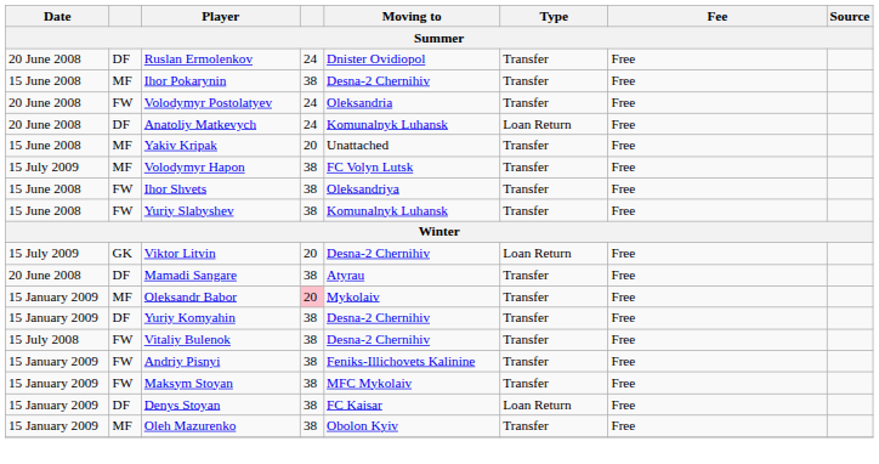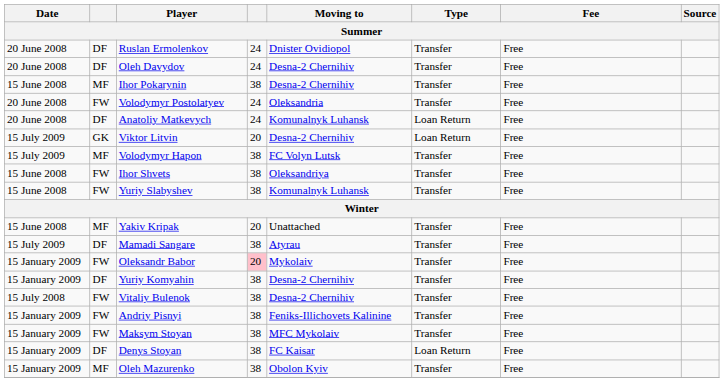+ row: 20 June 2008 | DF | Oleh Davydov | 24 | Desna-2 Chernihiv | Transfer | Free
rows swapped: Yakiv Kripak <-> Viktor Litvin
Mamadi Sangare | Date: 20 June 2008 -> 15 July 2009
Oleksandr Babor | column 2: MF -> FW
